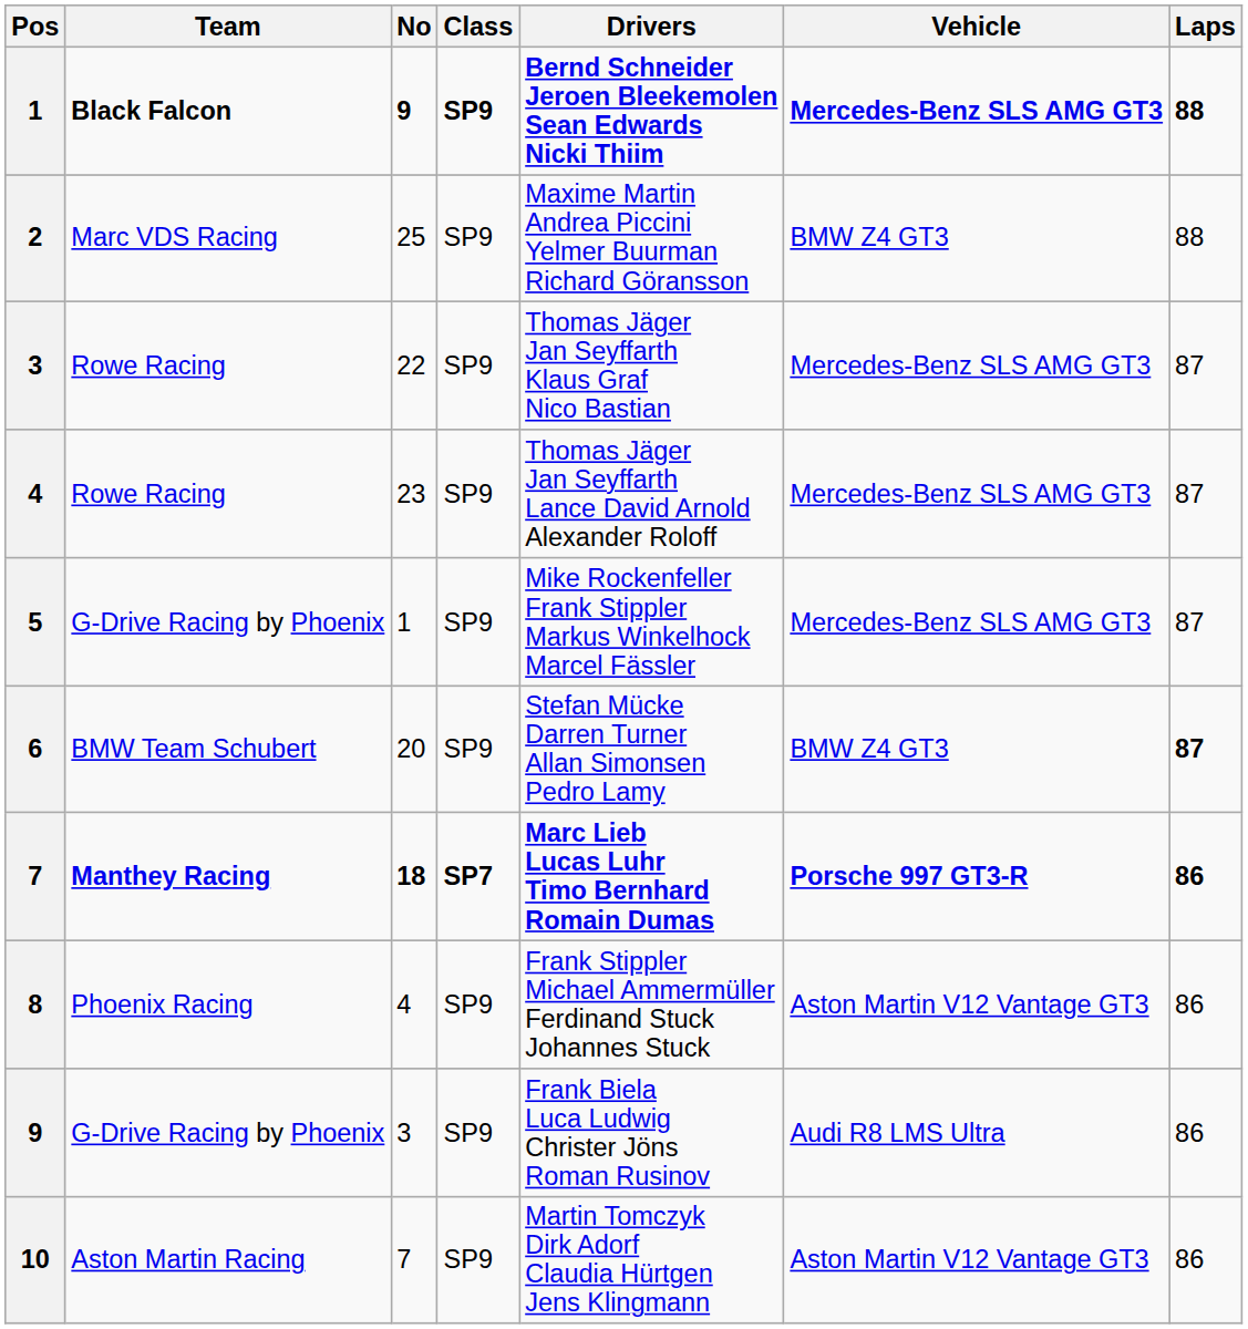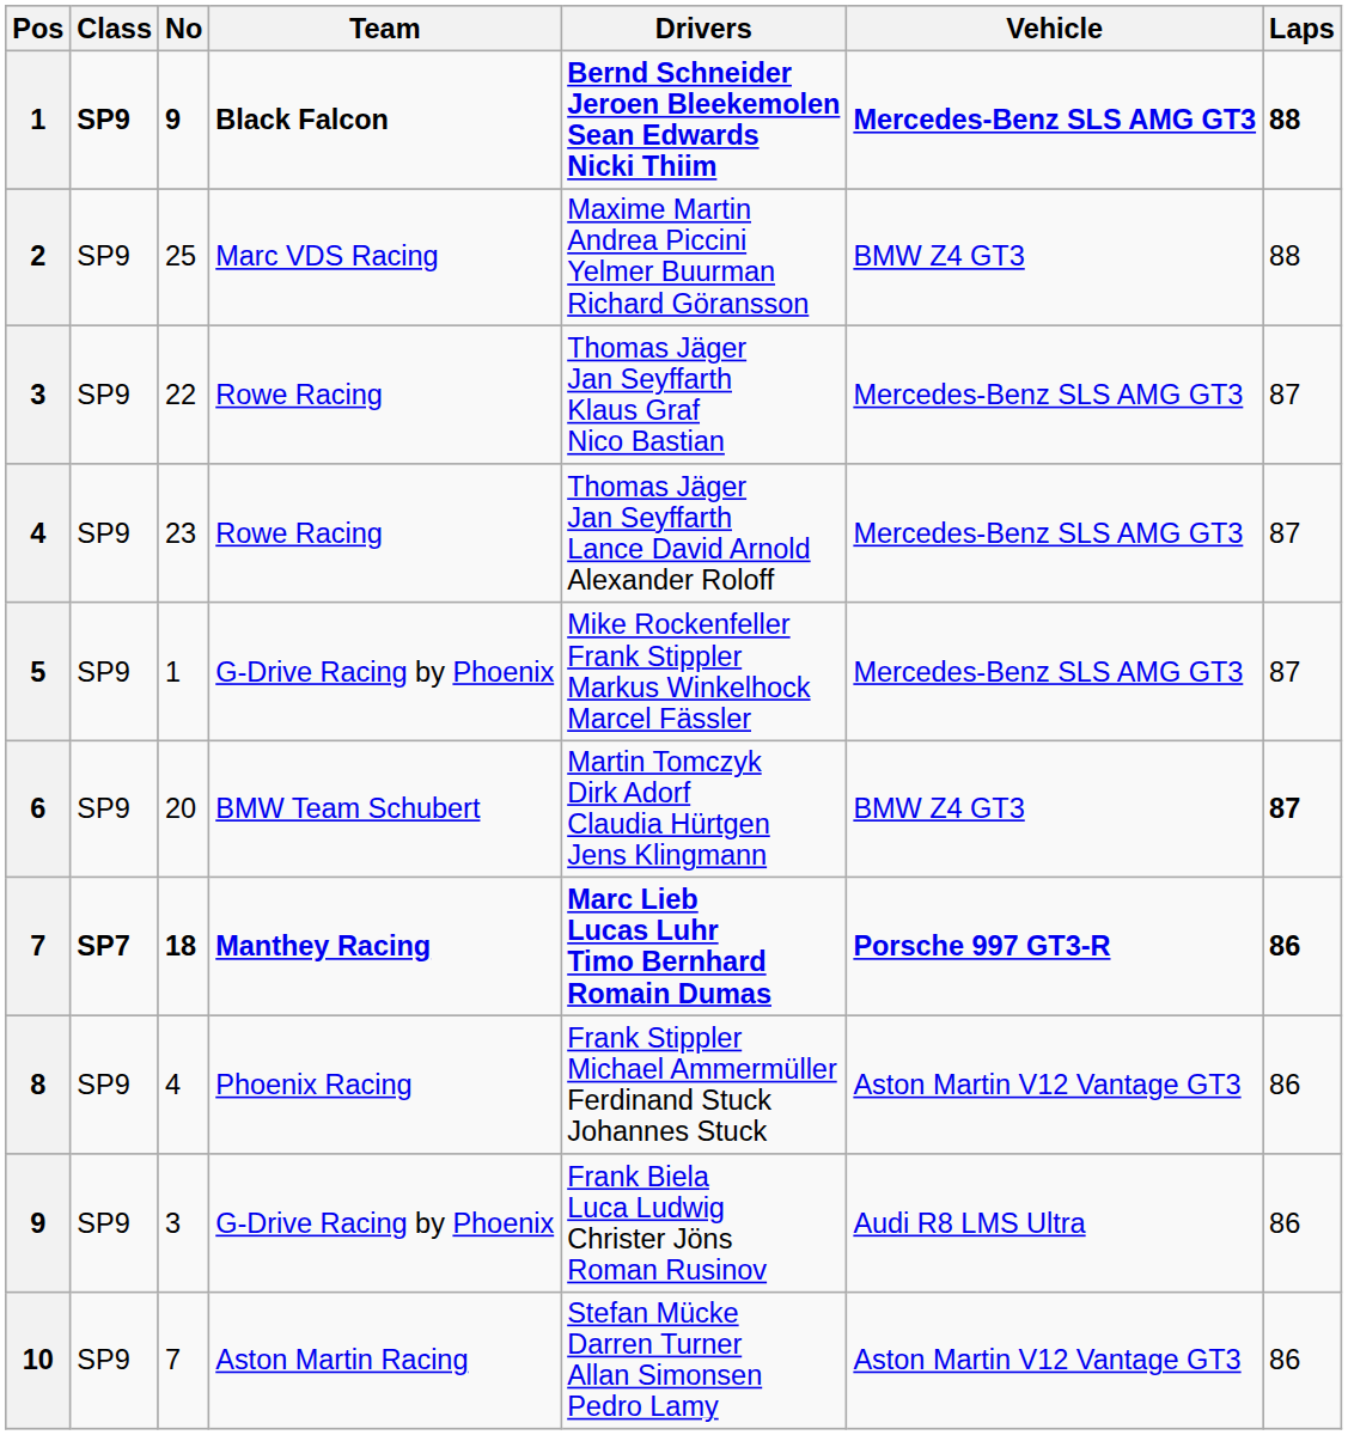columns swapped: Class <-> Team
6 | Drivers: Stefan Mücke Darren Turner Allan Simonsen Pedro Lamy -> Martin Tomczyk Dirk Adorf Claudia Hürtgen Jens Klingmann
10 | Drivers: Martin Tomczyk Dirk Adorf Claudia Hürtgen Jens Klingmann -> Stefan Mücke Darren Turner Allan Simonsen Pedro Lamy
